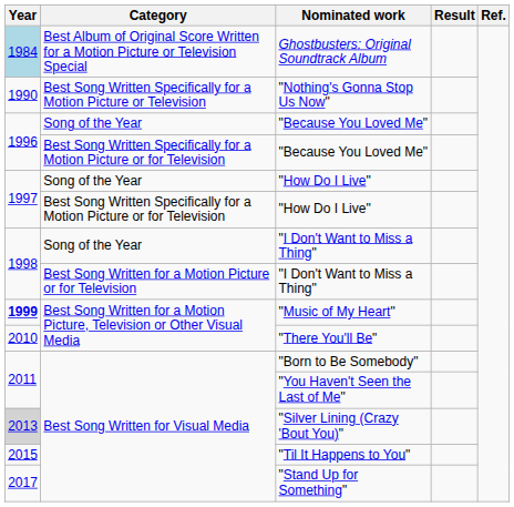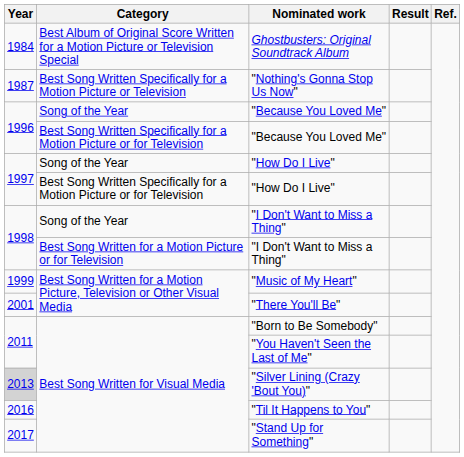Ghostbusters: Original Soundtrack Album | Year: lightblue background -> no background
"Nothing's Gonna Stop Us Now" | Year: 1990 -> 1987
"Music of My Heart" | Year: bold -> normal
"There You'll Be" | Year: 2010 -> 2001
"Til It Happens to You" | Year: 2015 -> 2016
